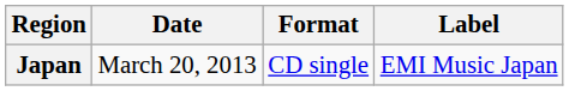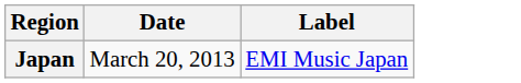- column: Format | CD single
